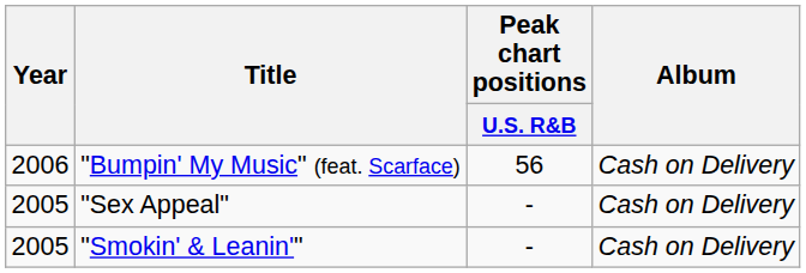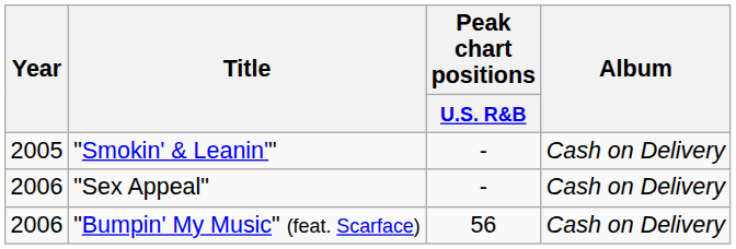rows swapped: "Smokin' & Leanin'" <-> "Bumpin' My Music" (feat. Scarface)
"Sex Appeal" | Year: 2005 -> 2006
